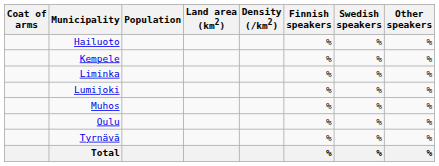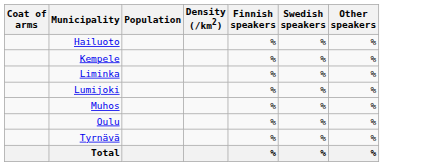- column: Land area (km2)
